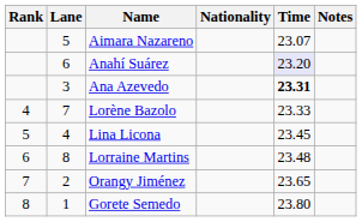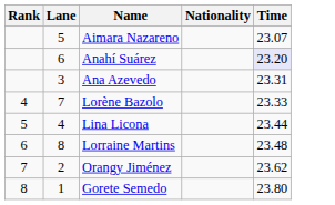- column: Notes
Ana Azevedo | Time: bold -> normal
Lina Licona | Time: 23.45 -> 23.44
Orangy Jiménez | Time: 23.65 -> 23.62
